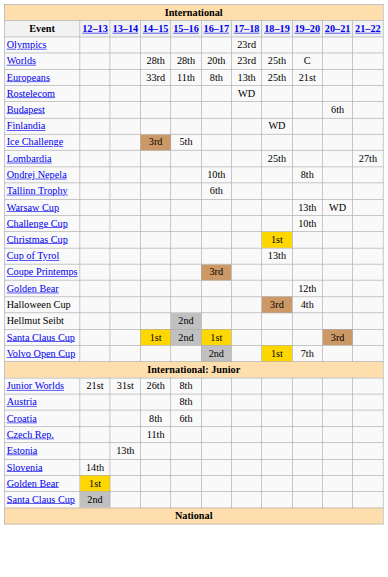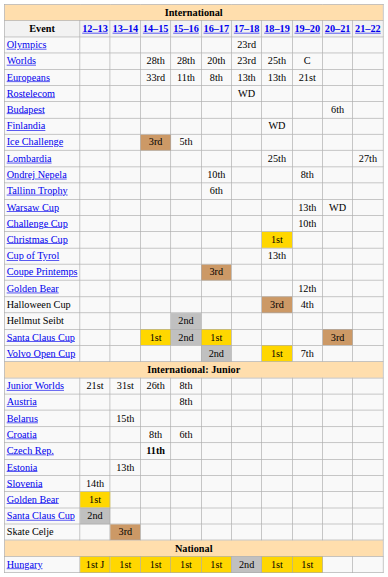Europeans | 18–19: 25th -> 13th
+ row: Belarus | 15th
Czech Rep. | 14–15: normal -> bold
+ row: Skate Celje | 3rd
+ row: Hungary | 1st J | 1st | 1st | 1st | 1st | 2nd | 1st | 1st
